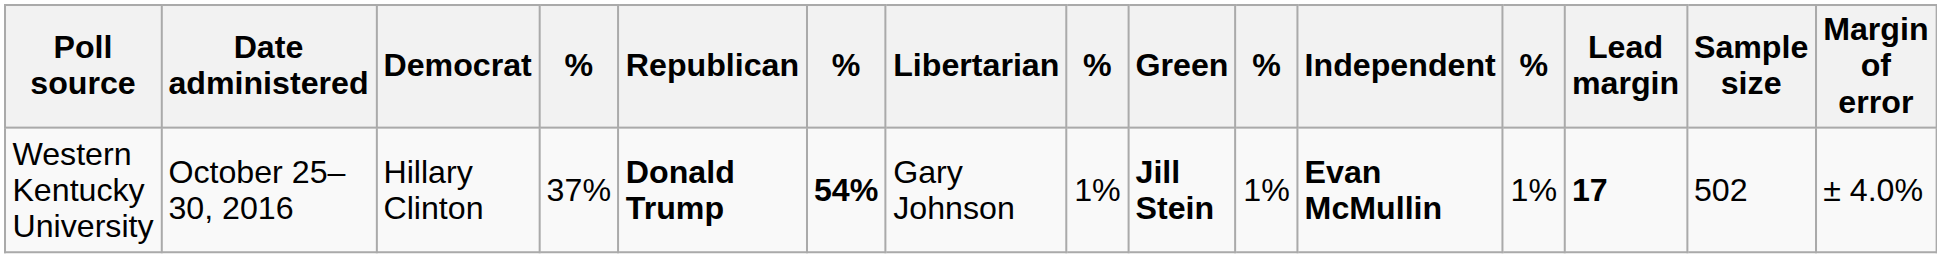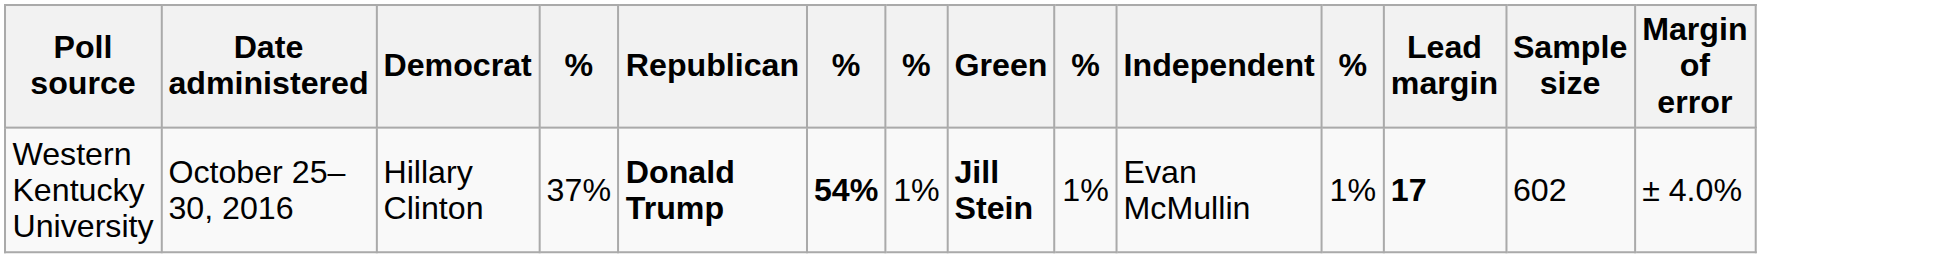- column: Libertarian | Gary Johnson
Western Kentucky University | Independent: bold -> normal
Western Kentucky University | Sample size: 502 -> 602
